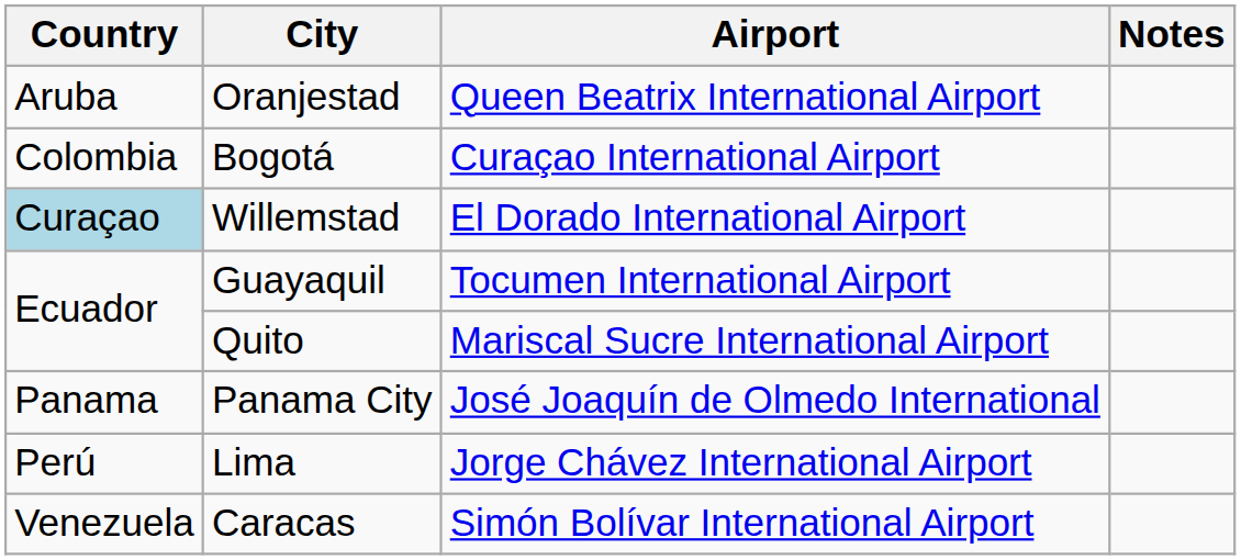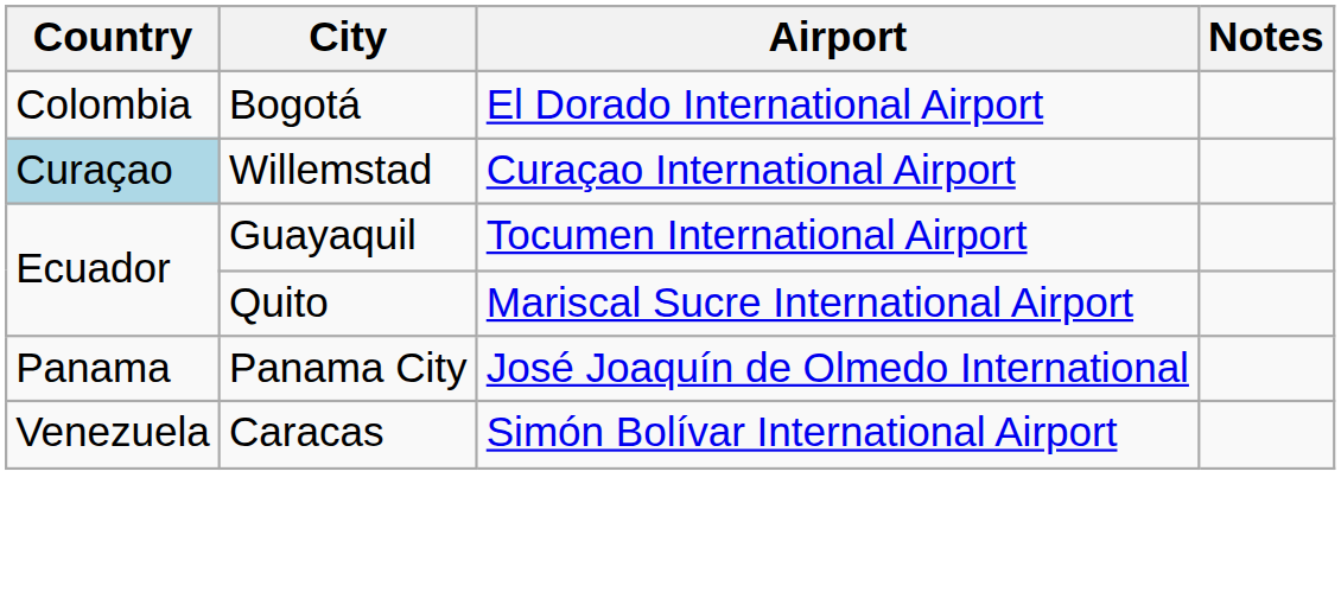- row: Aruba | Oranjestad | Queen Beatrix International Airport
Bogotá | Airport: Curaçao International Airport -> El Dorado International Airport
Willemstad | Airport: El Dorado International Airport -> Curaçao International Airport
- row: Perú | Lima | Jorge Chávez International Airport
